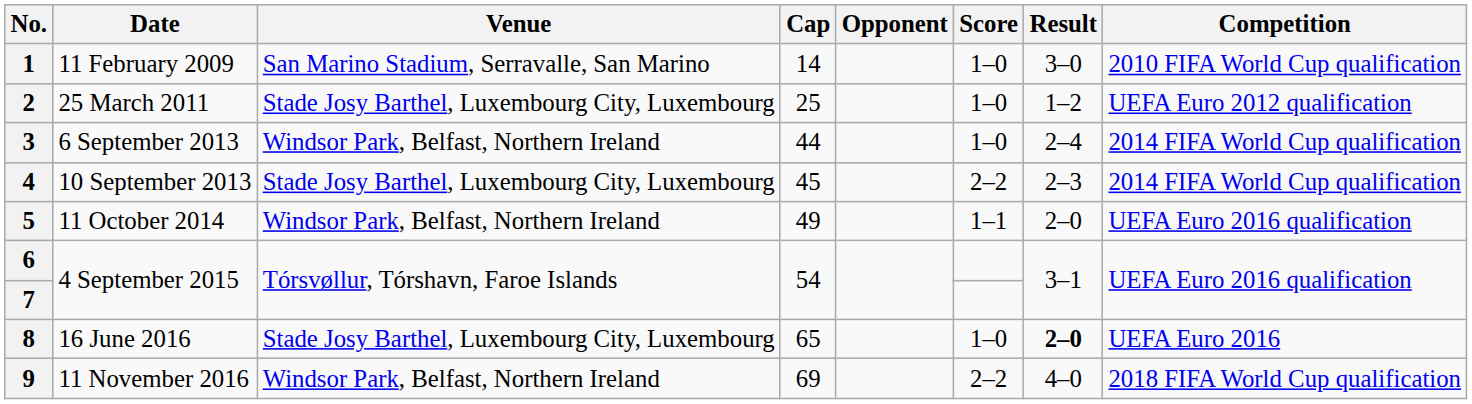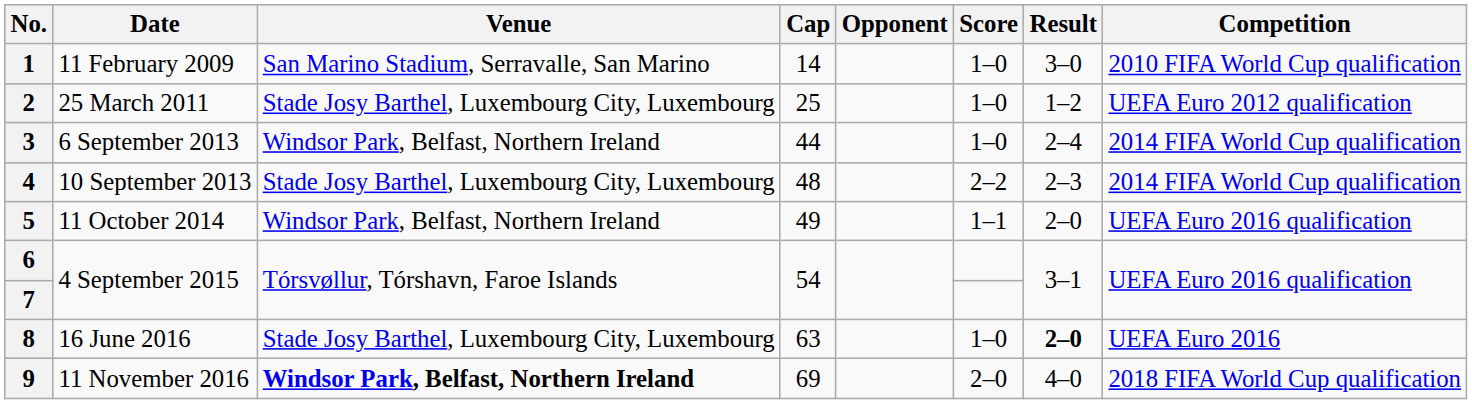4 | Cap: 45 -> 48
8 | Cap: 65 -> 63
9 | Venue: normal -> bold
9 | Score: 2–2 -> 2–0
